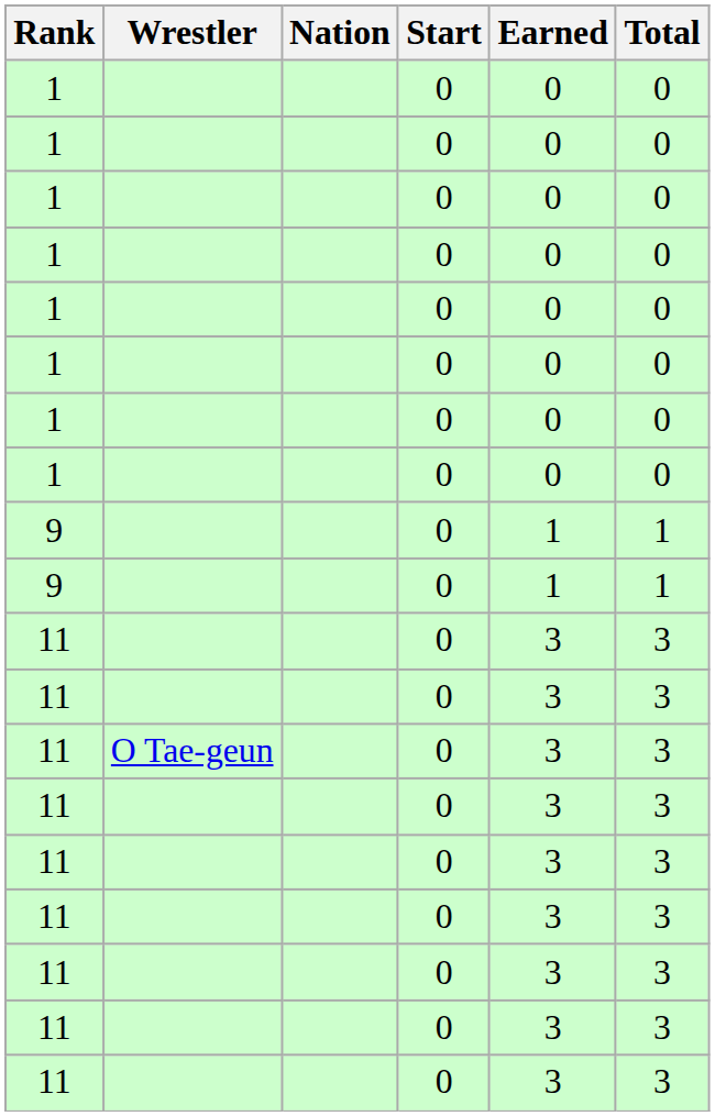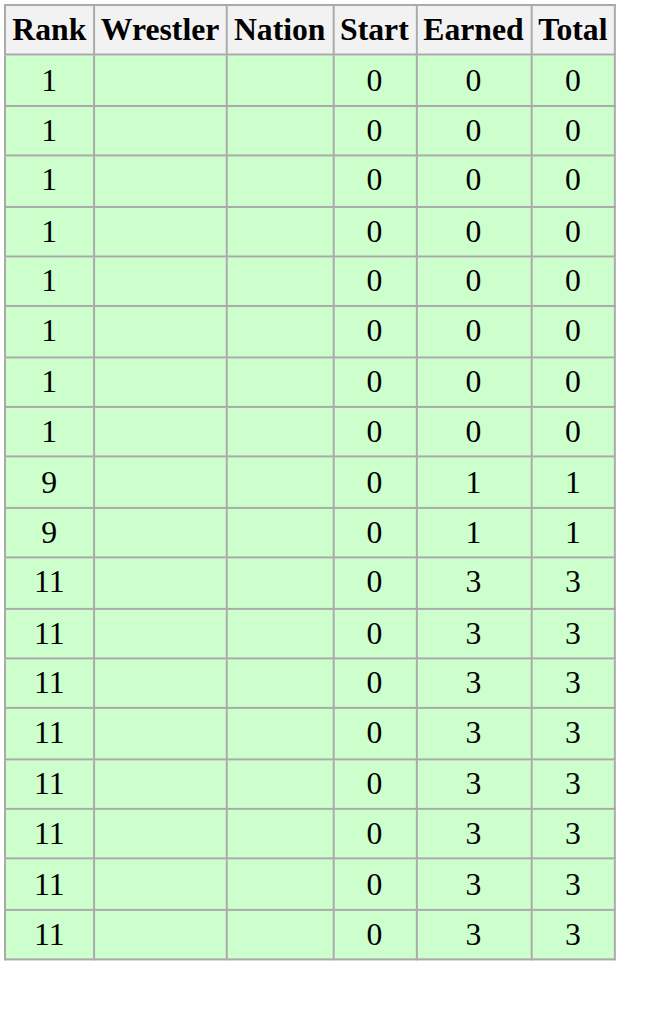- row: 11 | O Tae-geun | 0 | 3 | 3
